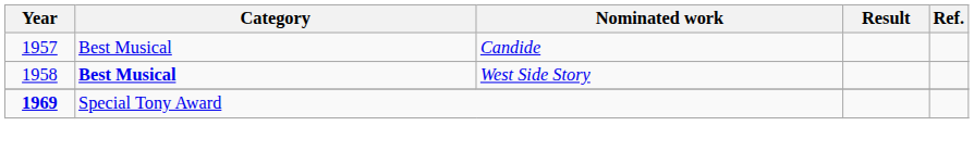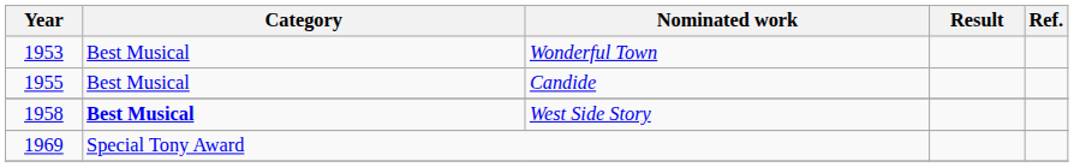+ row: 1953 | Best Musical | Wonderful Town
Candide | Year: 1957 -> 1955
Special Tony Award | Year: bold -> normal
